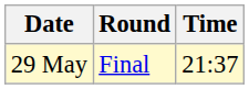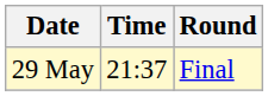columns swapped: Time <-> Round
